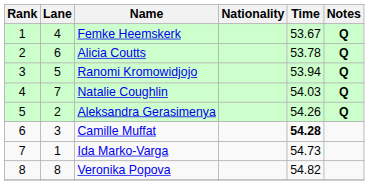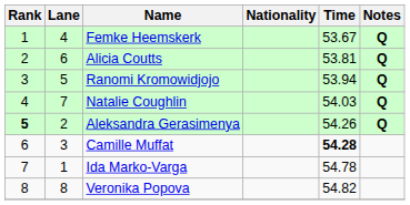Alicia Coutts | Time: 53.78 -> 53.81
Aleksandra Gerasimenya | Rank: normal -> bold
Ida Marko-Varga | Time: 54.73 -> 54.78
